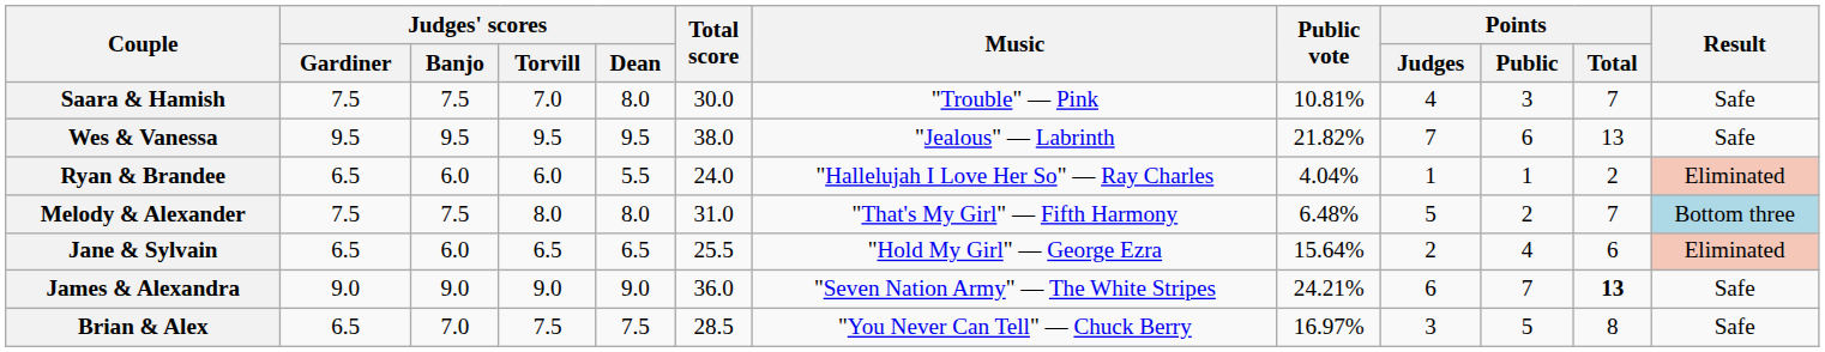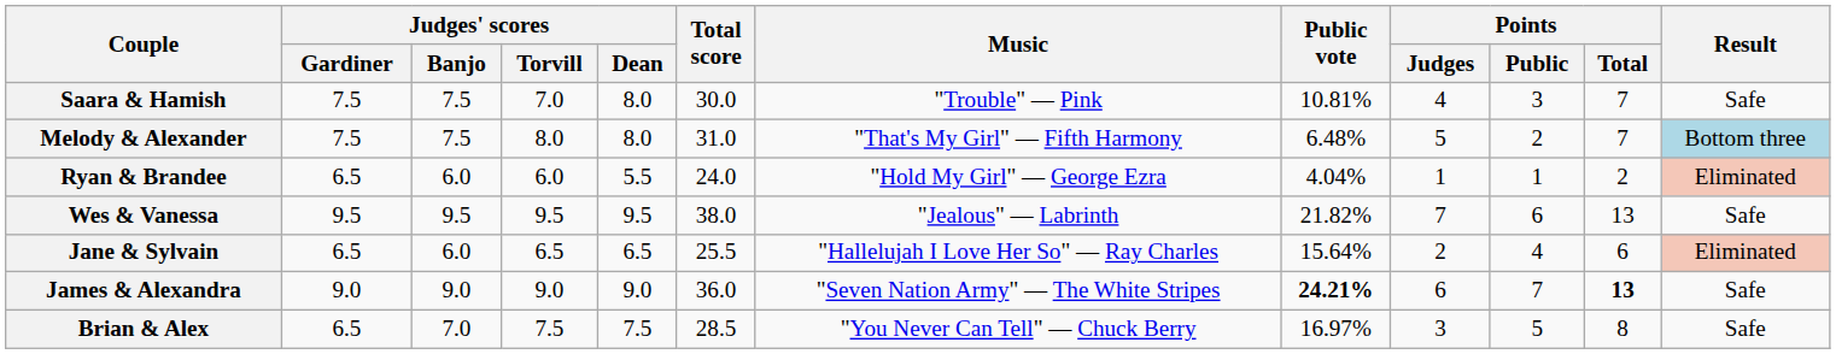rows swapped: Wes & Vanessa <-> Melody & Alexander
Ryan & Brandee | Music: "Hallelujah I Love Her So" — Ray Charles -> "Hold My Girl" — George Ezra
Jane & Sylvain | Music: "Hold My Girl" — George Ezra -> "Hallelujah I Love Her So" — Ray Charles
James & Alexandra | Public vote: normal -> bold
